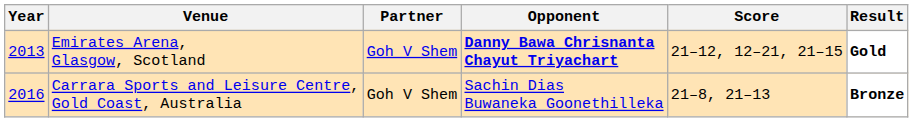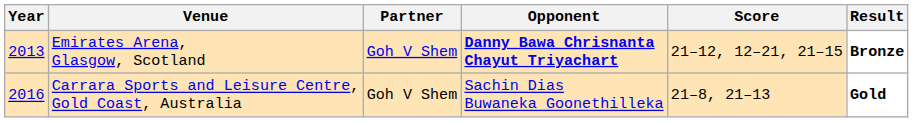Emirates Arena, Glasgow, Scotland | Result: Gold -> Bronze
Carrara Sports and Leisure Centre, Gold Coast, Australia | Result: Bronze -> Gold
